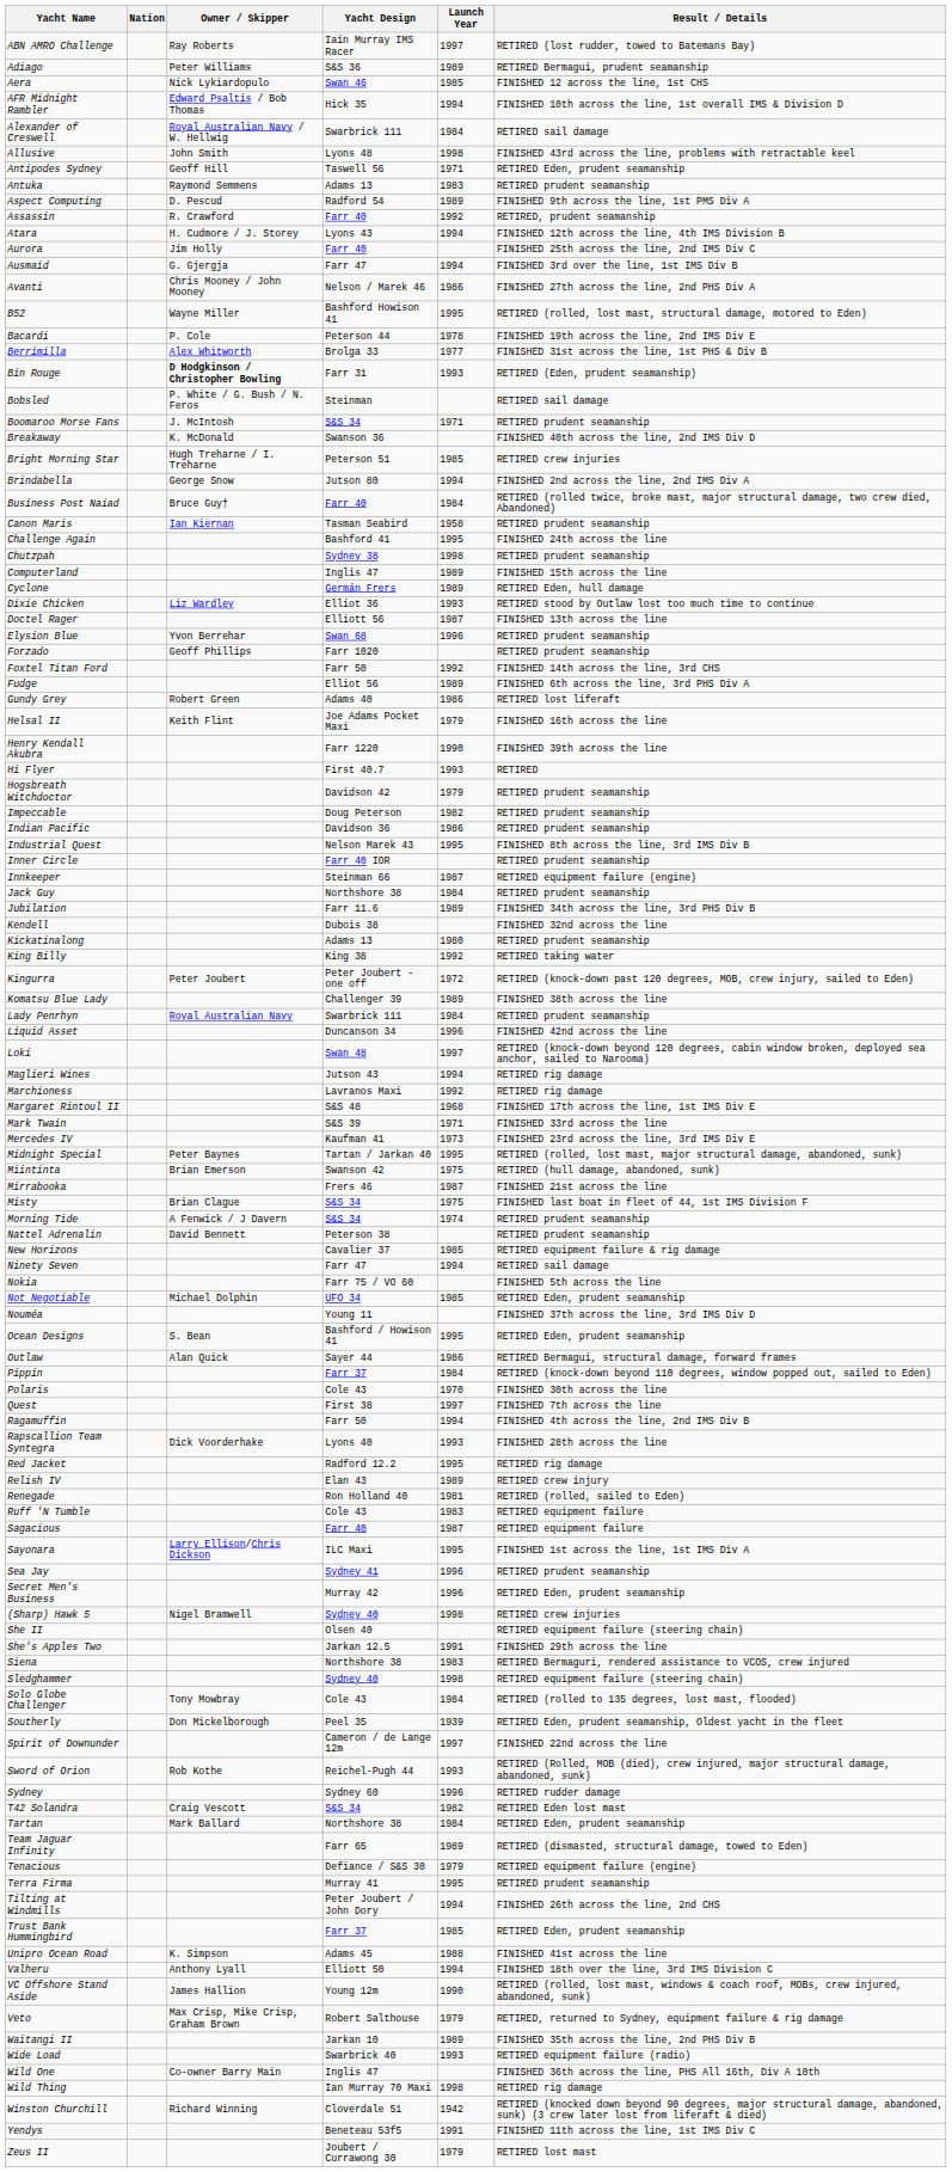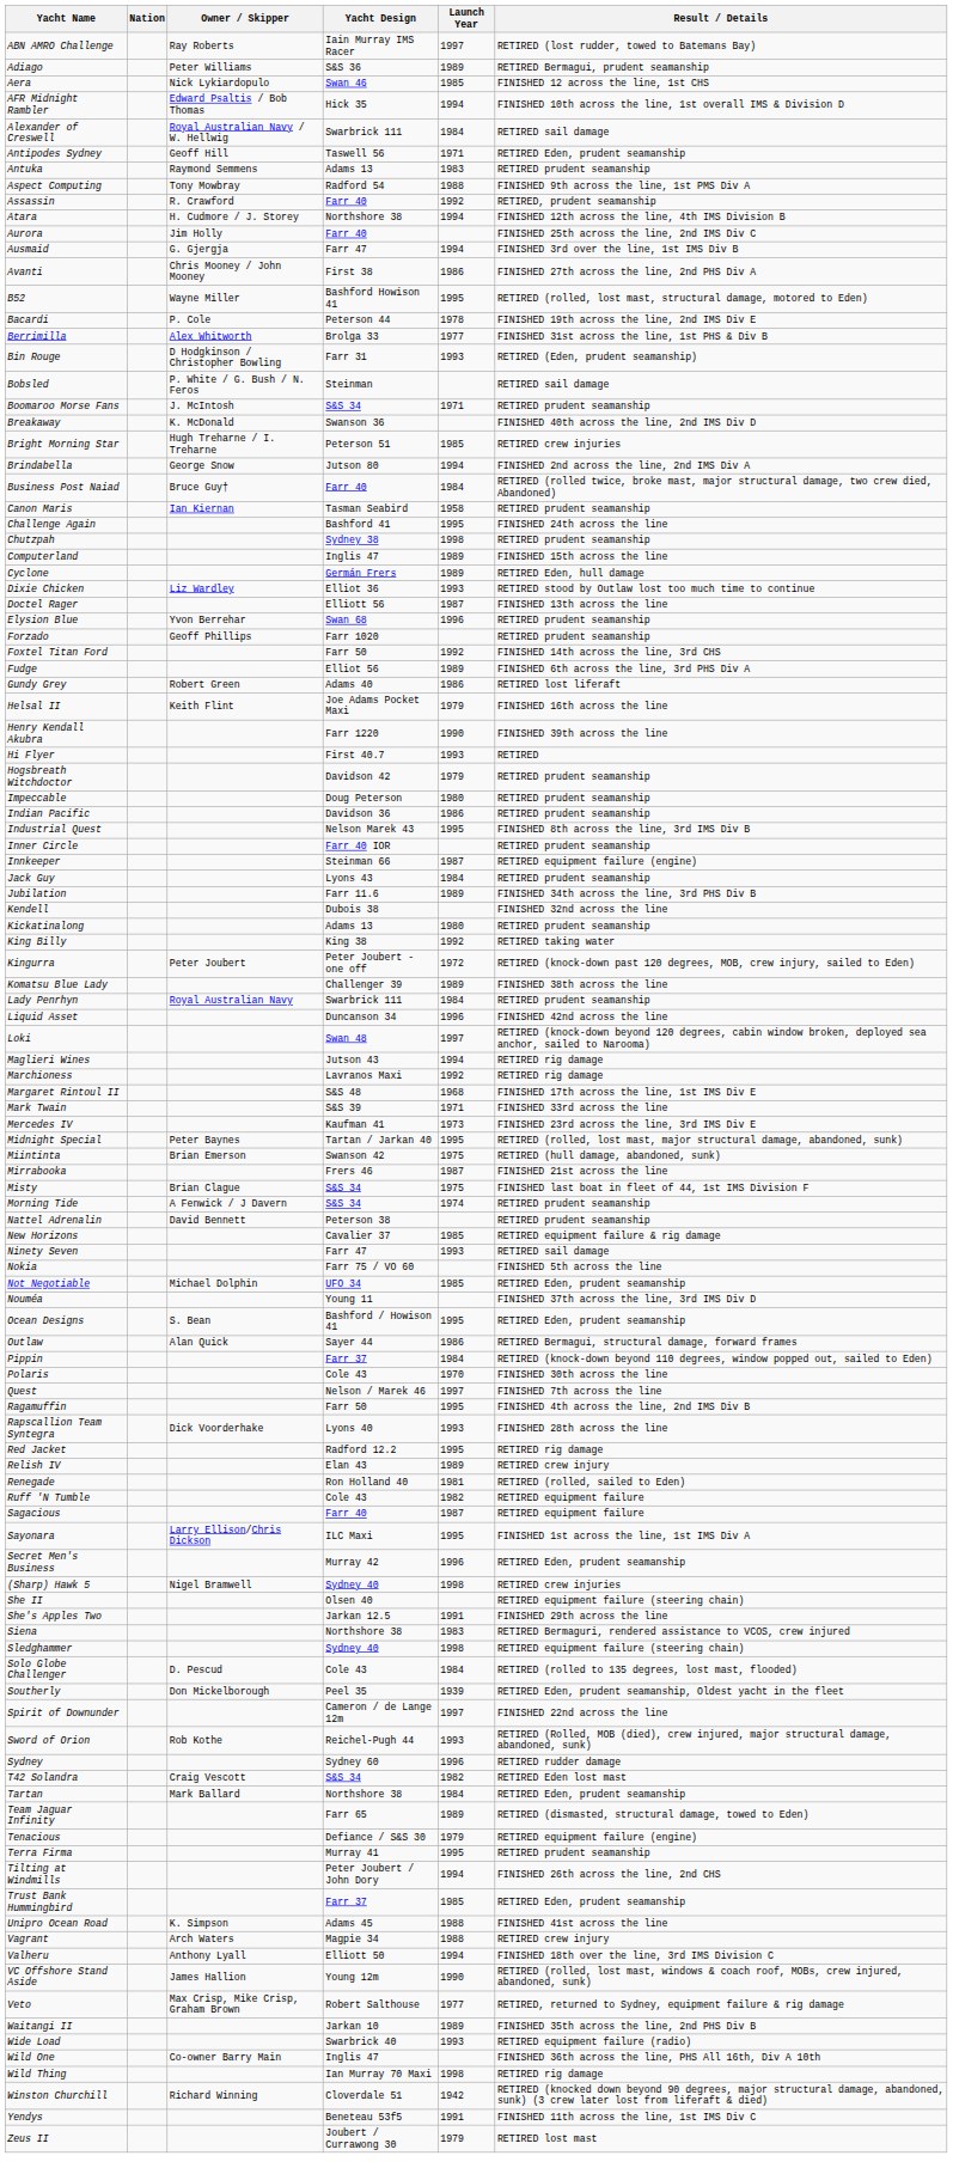- row: Allusive | John Smith | Lyons 48 | 1998 | FINISHED 43rd across the line, problems with retractable keel
Aspect Computing | Owner / Skipper: D. Pescud -> Tony Mowbray
Aspect Computing | Launch Year: 1989 -> 1988
Atara | Yacht Design: Lyons 43 -> Northshore 38
Avanti | Yacht Design: Nelson / Marek 46 -> First 38
Bin Rouge | Owner / Skipper: bold -> normal
Impeccable | Launch Year: 1982 -> 1980
Jack Guy | Yacht Design: Northshore 38 -> Lyons 43
Ninety Seven | Launch Year: 1994 -> 1993
Quest | Yacht Design: First 38 -> Nelson / Marek 46
Ragamuffin | Launch Year: 1994 -> 1995
Ruff 'N Tumble | Launch Year: 1983 -> 1982
- row: Sea Jay | Sydney 41 | 1996 | RETIRED prudent seamanship
Solo Globe Challenger | Owner / Skipper: Tony Mowbray -> D. Pescud
+ row: Vagrant | Arch Waters | Magpie 34 | 1988 | RETIRED crew injury
Veto | Launch Year: 1979 -> 1977
